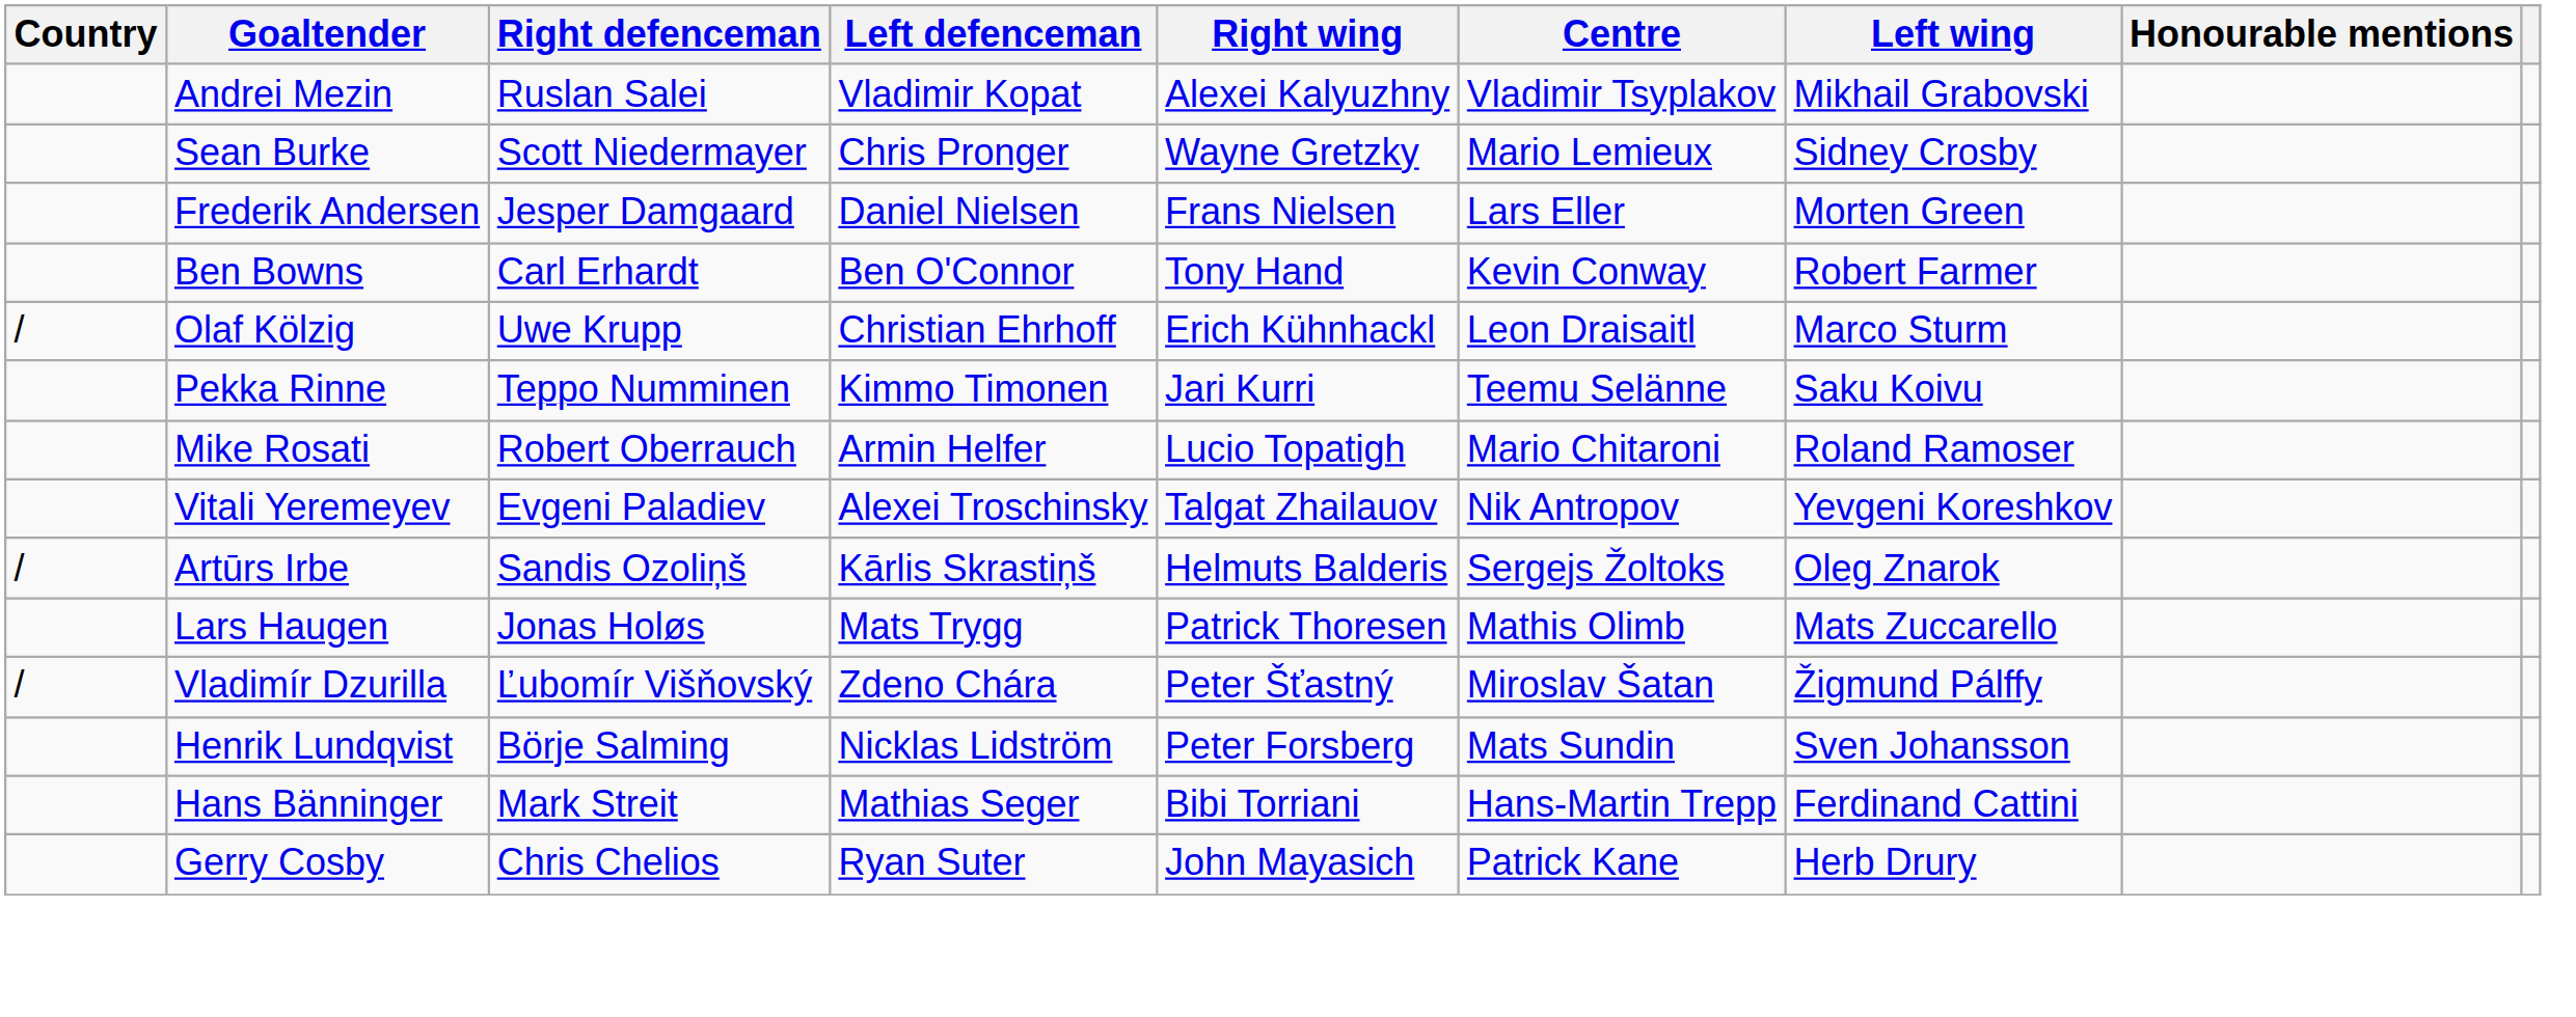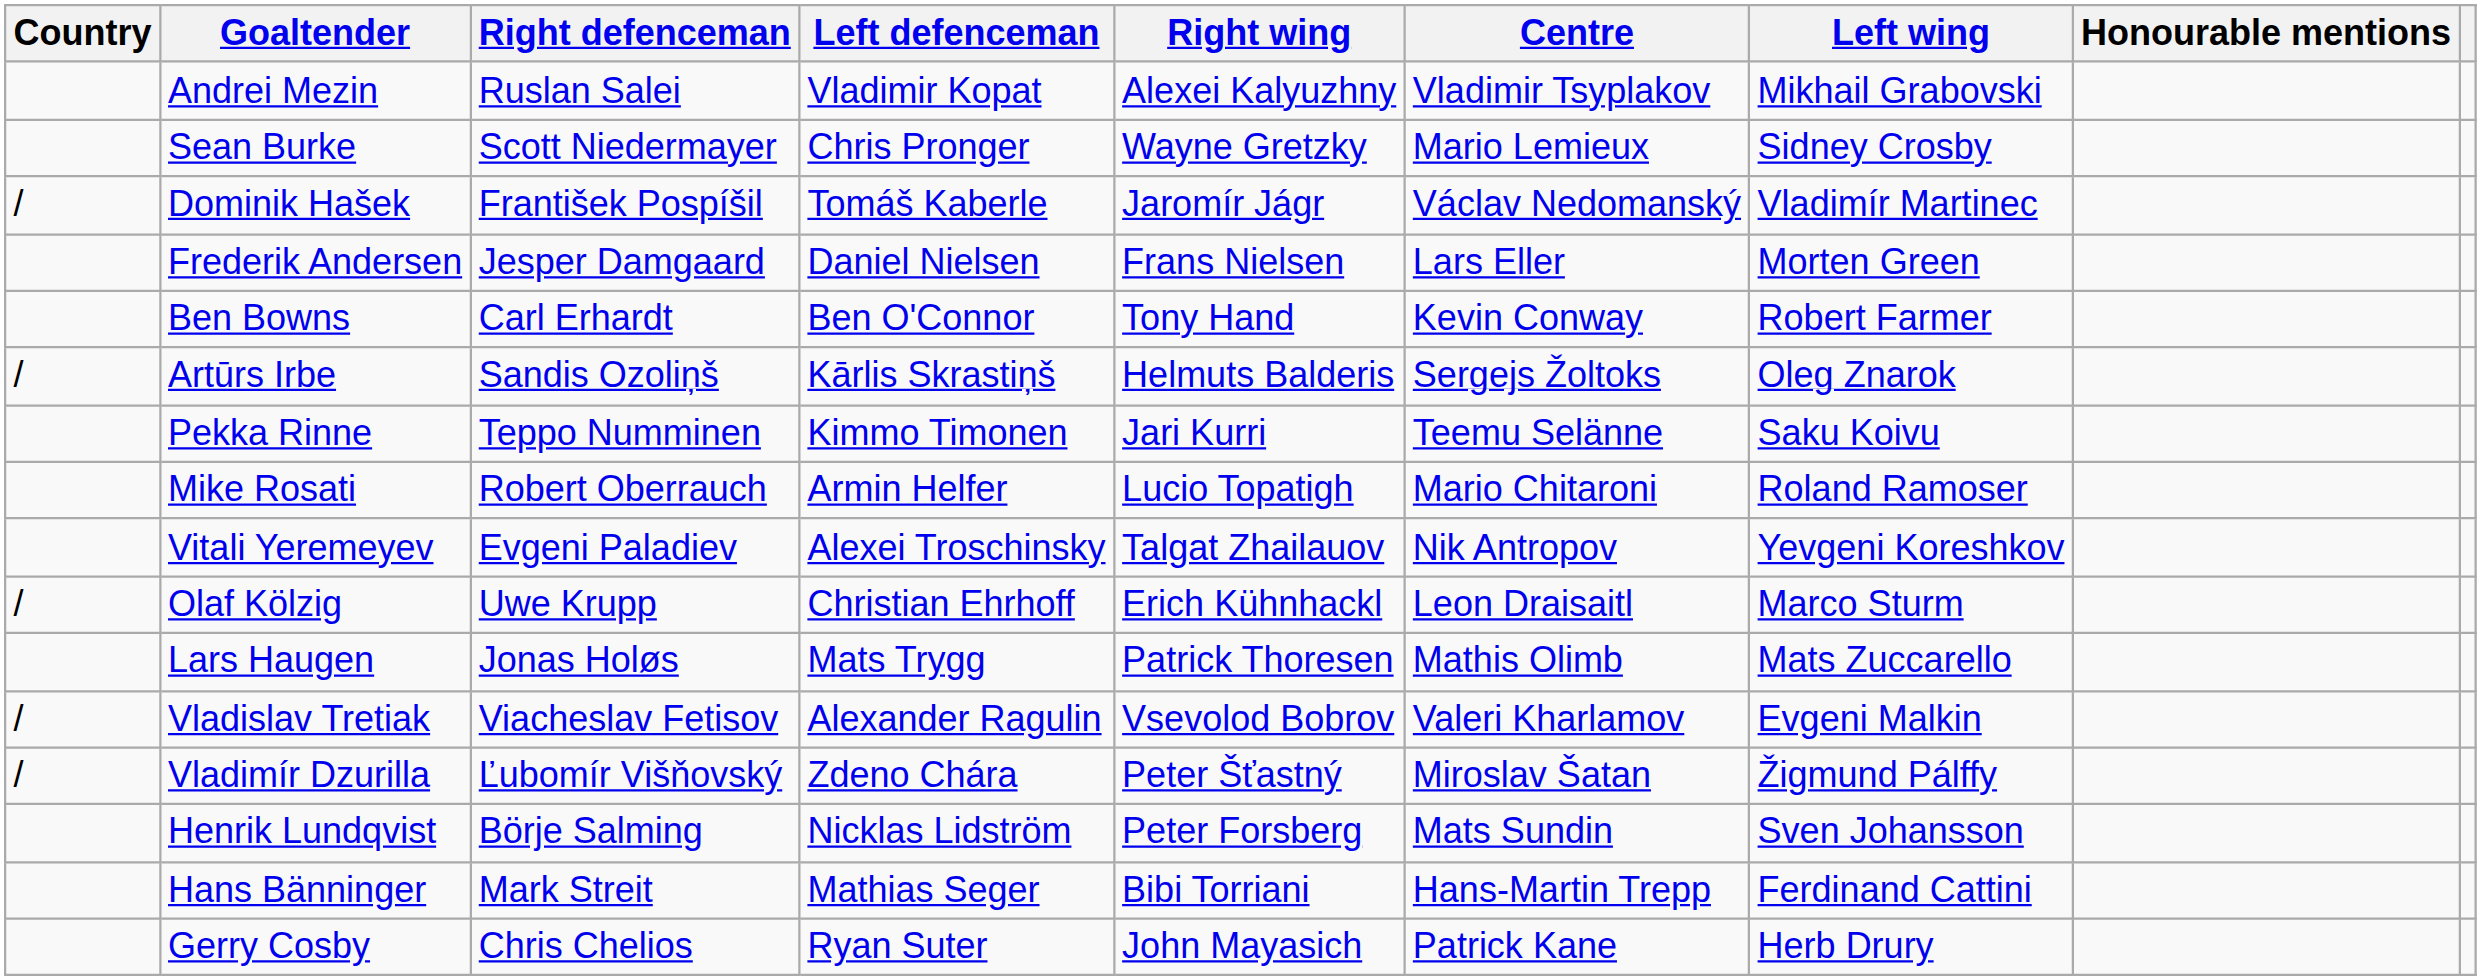+ row: / | Dominik Hašek | František Pospíšil | Tomáš Kaberle | Jaromír Jágr | Václav Nedomanský | Vladimír Martinec
rows swapped: Olaf Kölzig <-> Artūrs Irbe
+ row: / | Vladislav Tretiak | Viacheslav Fetisov | Alexander Ragulin | Vsevolod Bobrov | Valeri Kharlamov | Evgeni Malkin
